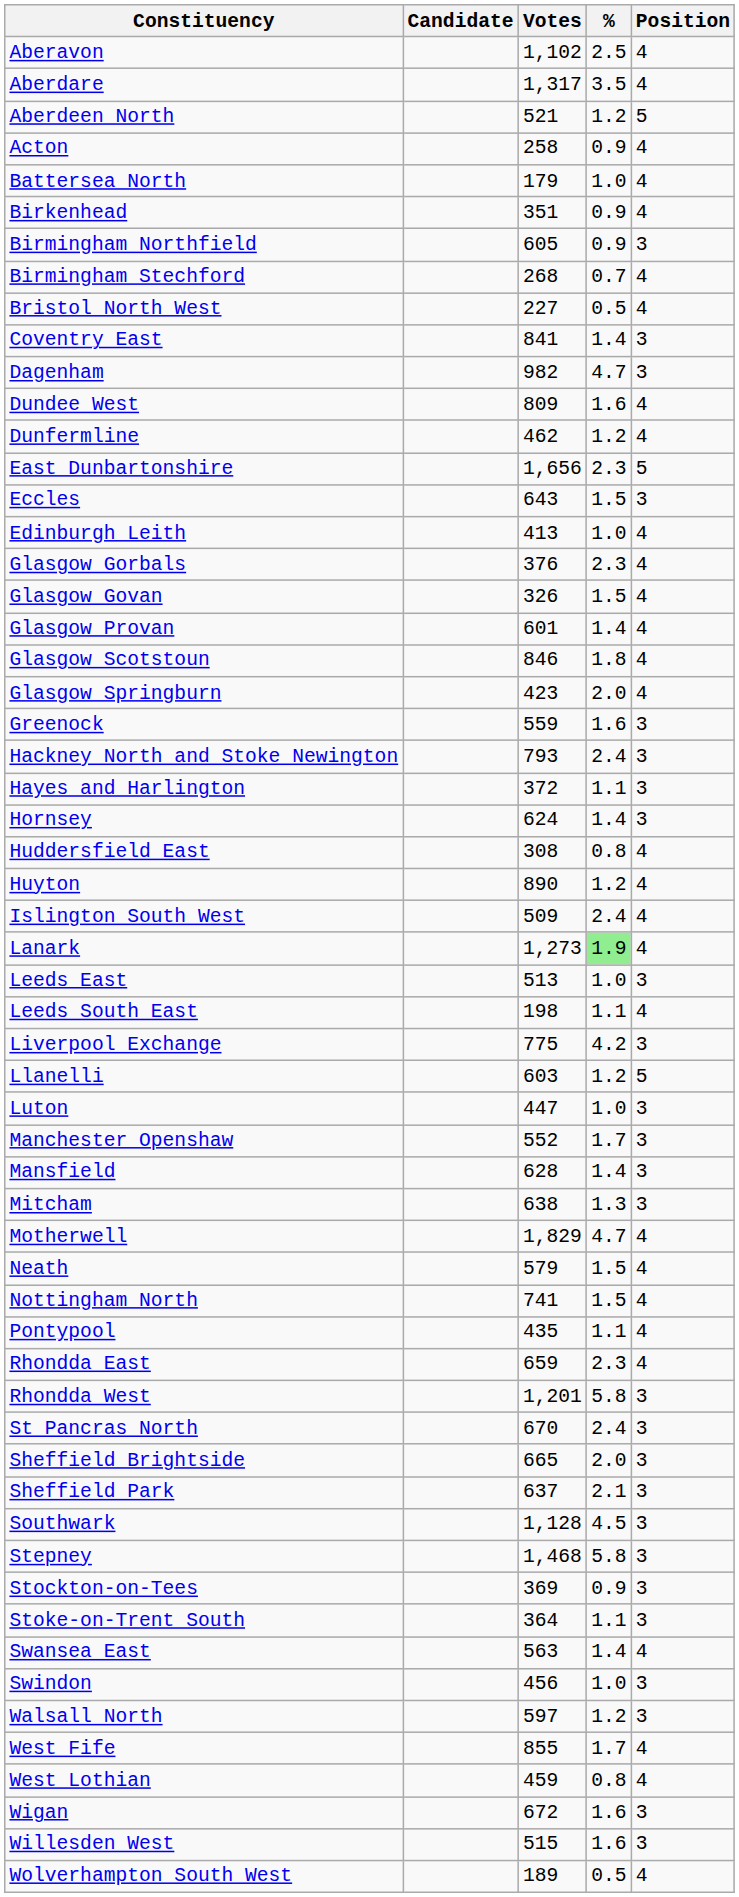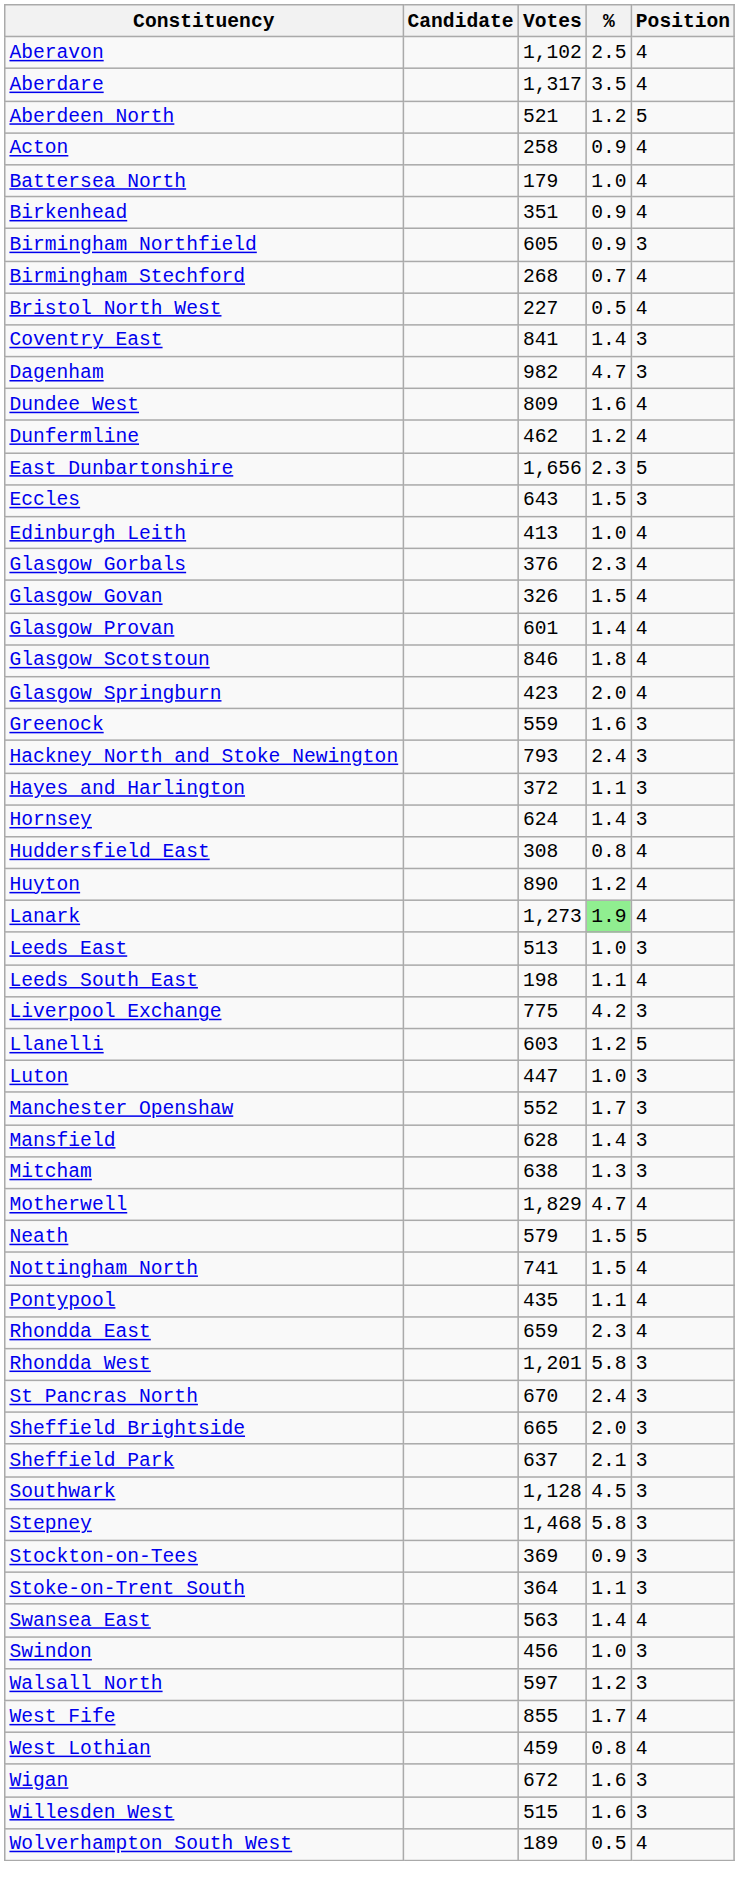- row: Islington South West | 509 | 2.4 | 4
Neath | Position: 4 -> 5
